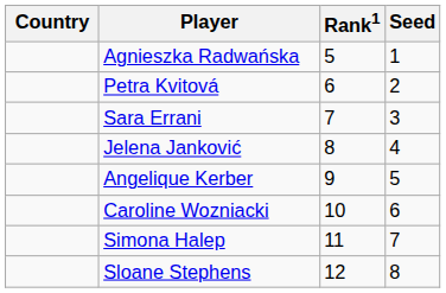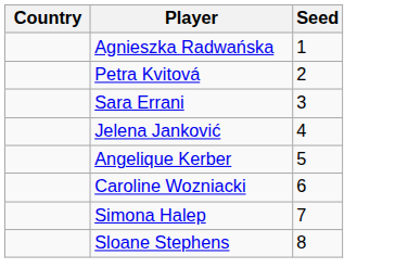- column: Rank1 | 5 | 6 | 7 | 8 | 9 | 10 | 11 | 12
